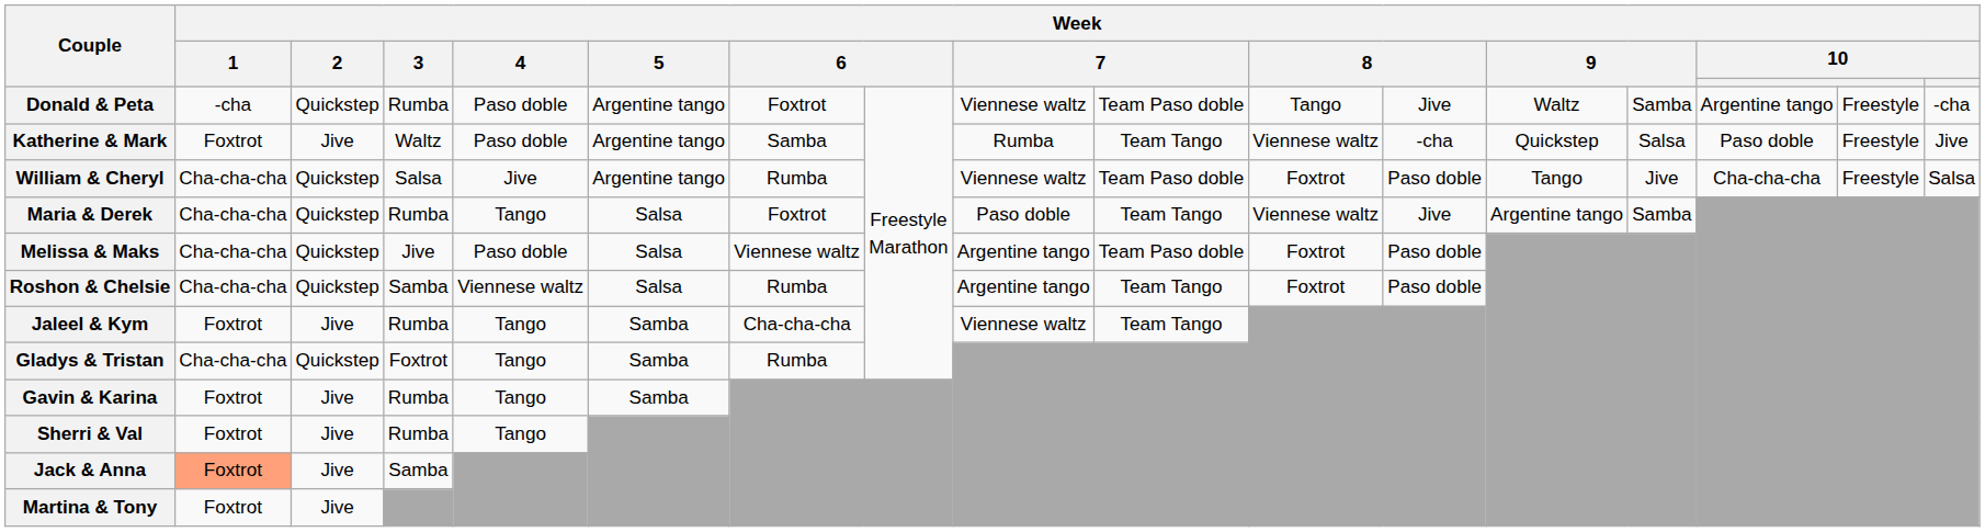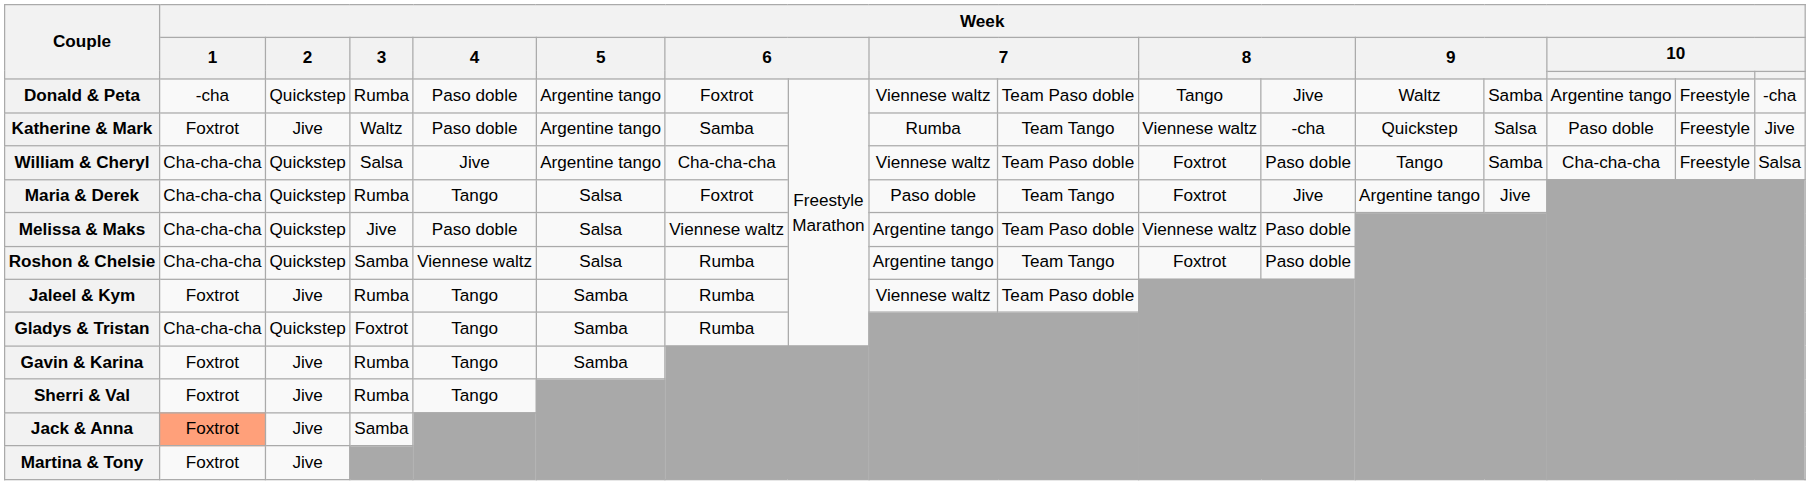William & Cheryl | column 7: Rumba -> Cha-cha-cha
William & Cheryl | column 14: Jive -> Samba
Maria & Derek | column 11: Viennese waltz -> Foxtrot
Maria & Derek | column 14: Samba -> Jive
Melissa & Maks | column 11: Foxtrot -> Viennese waltz
Jaleel & Kym | column 7: Cha-cha-cha -> Rumba
Jaleel & Kym | column 10: Team Tango -> Team Paso doble
